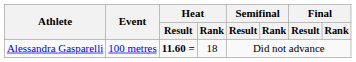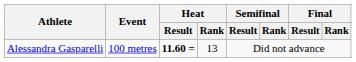Alessandra Gasparelli | Heat / Rank: 18 -> 13
